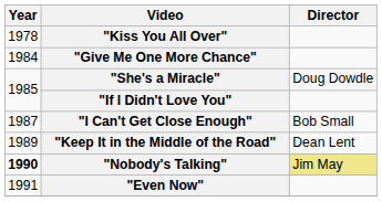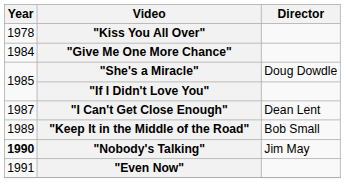"I Can't Get Close Enough" | Director: Bob Small -> Dean Lent
"Keep It in the Middle of the Road" | Director: Dean Lent -> Bob Small
"Nobody's Talking" | Director: khaki background -> no background
